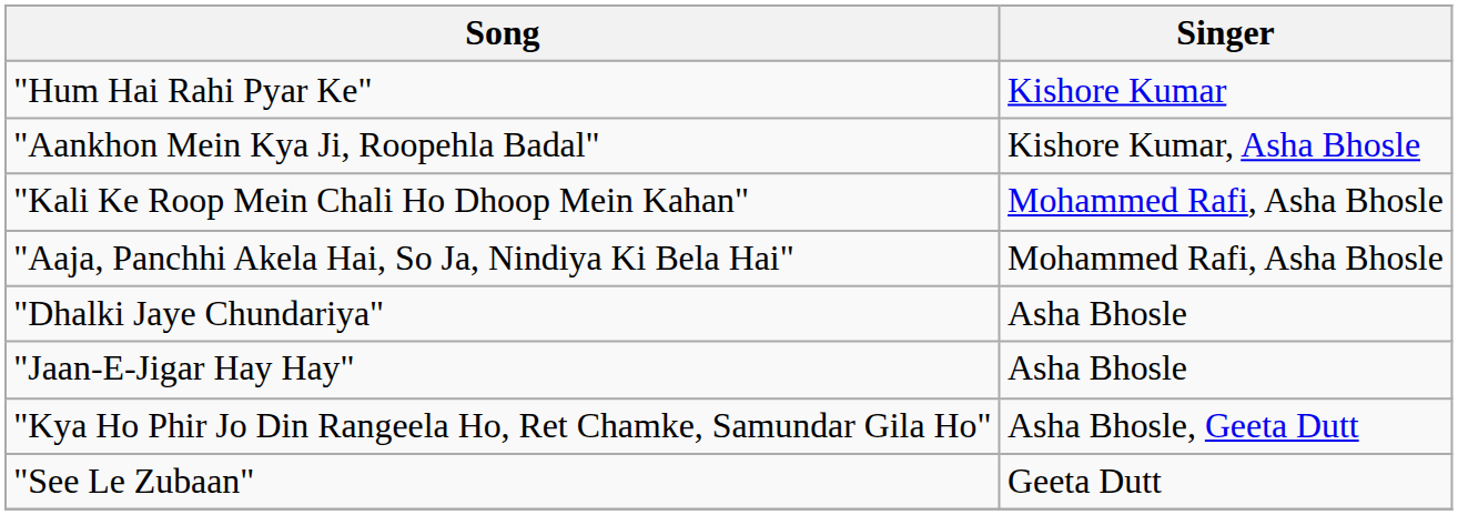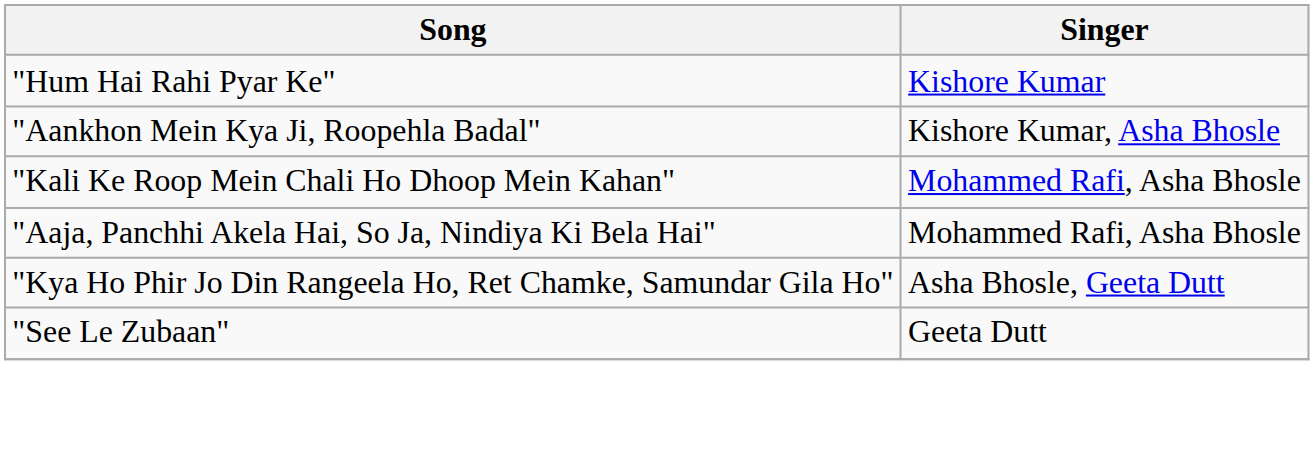- row: "Dhalki Jaye Chundariya" | Asha Bhosle
- row: "Jaan-E-Jigar Hay Hay" | Asha Bhosle
